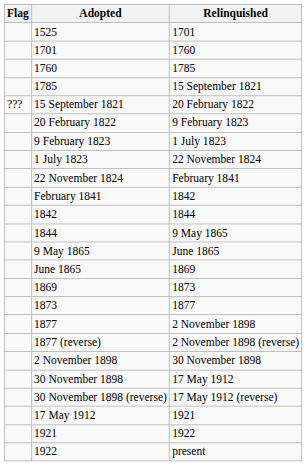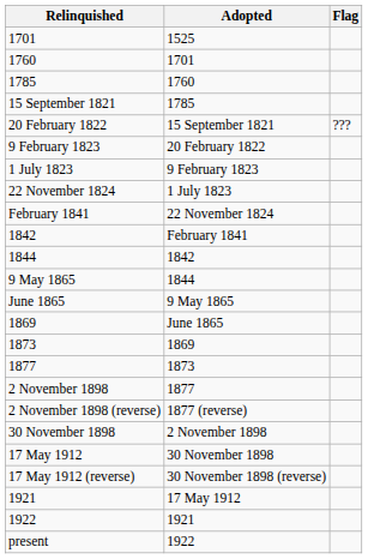columns swapped: Flag <-> Relinquished
